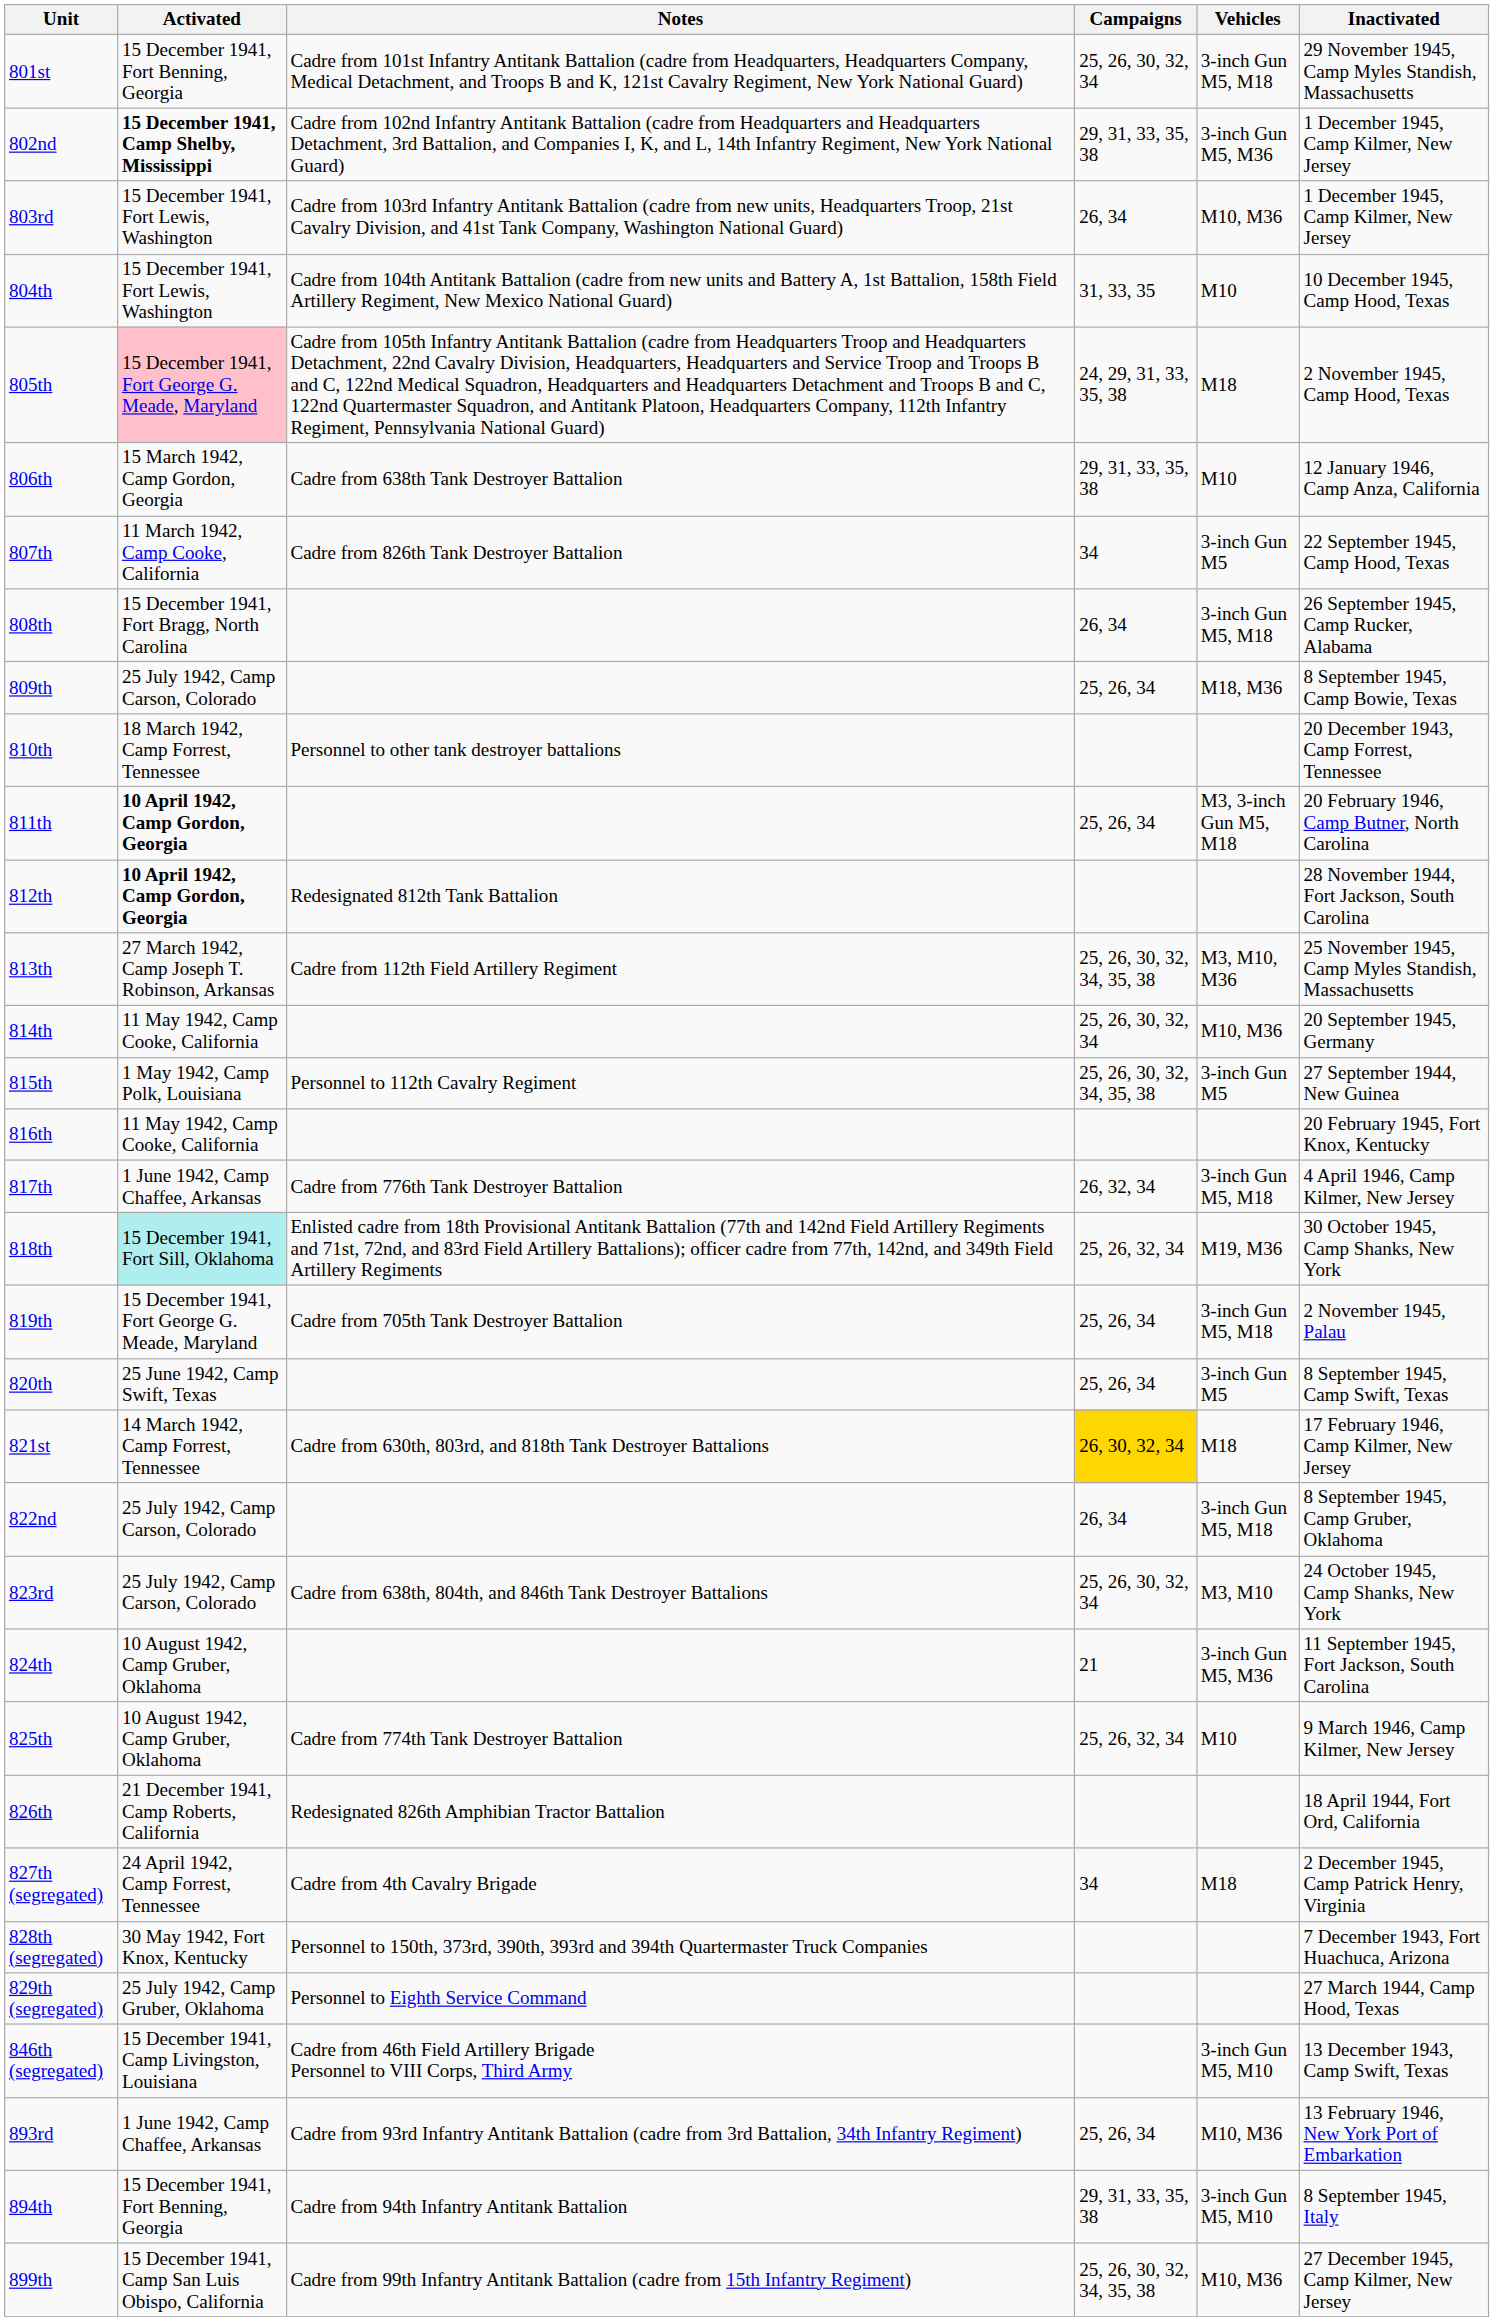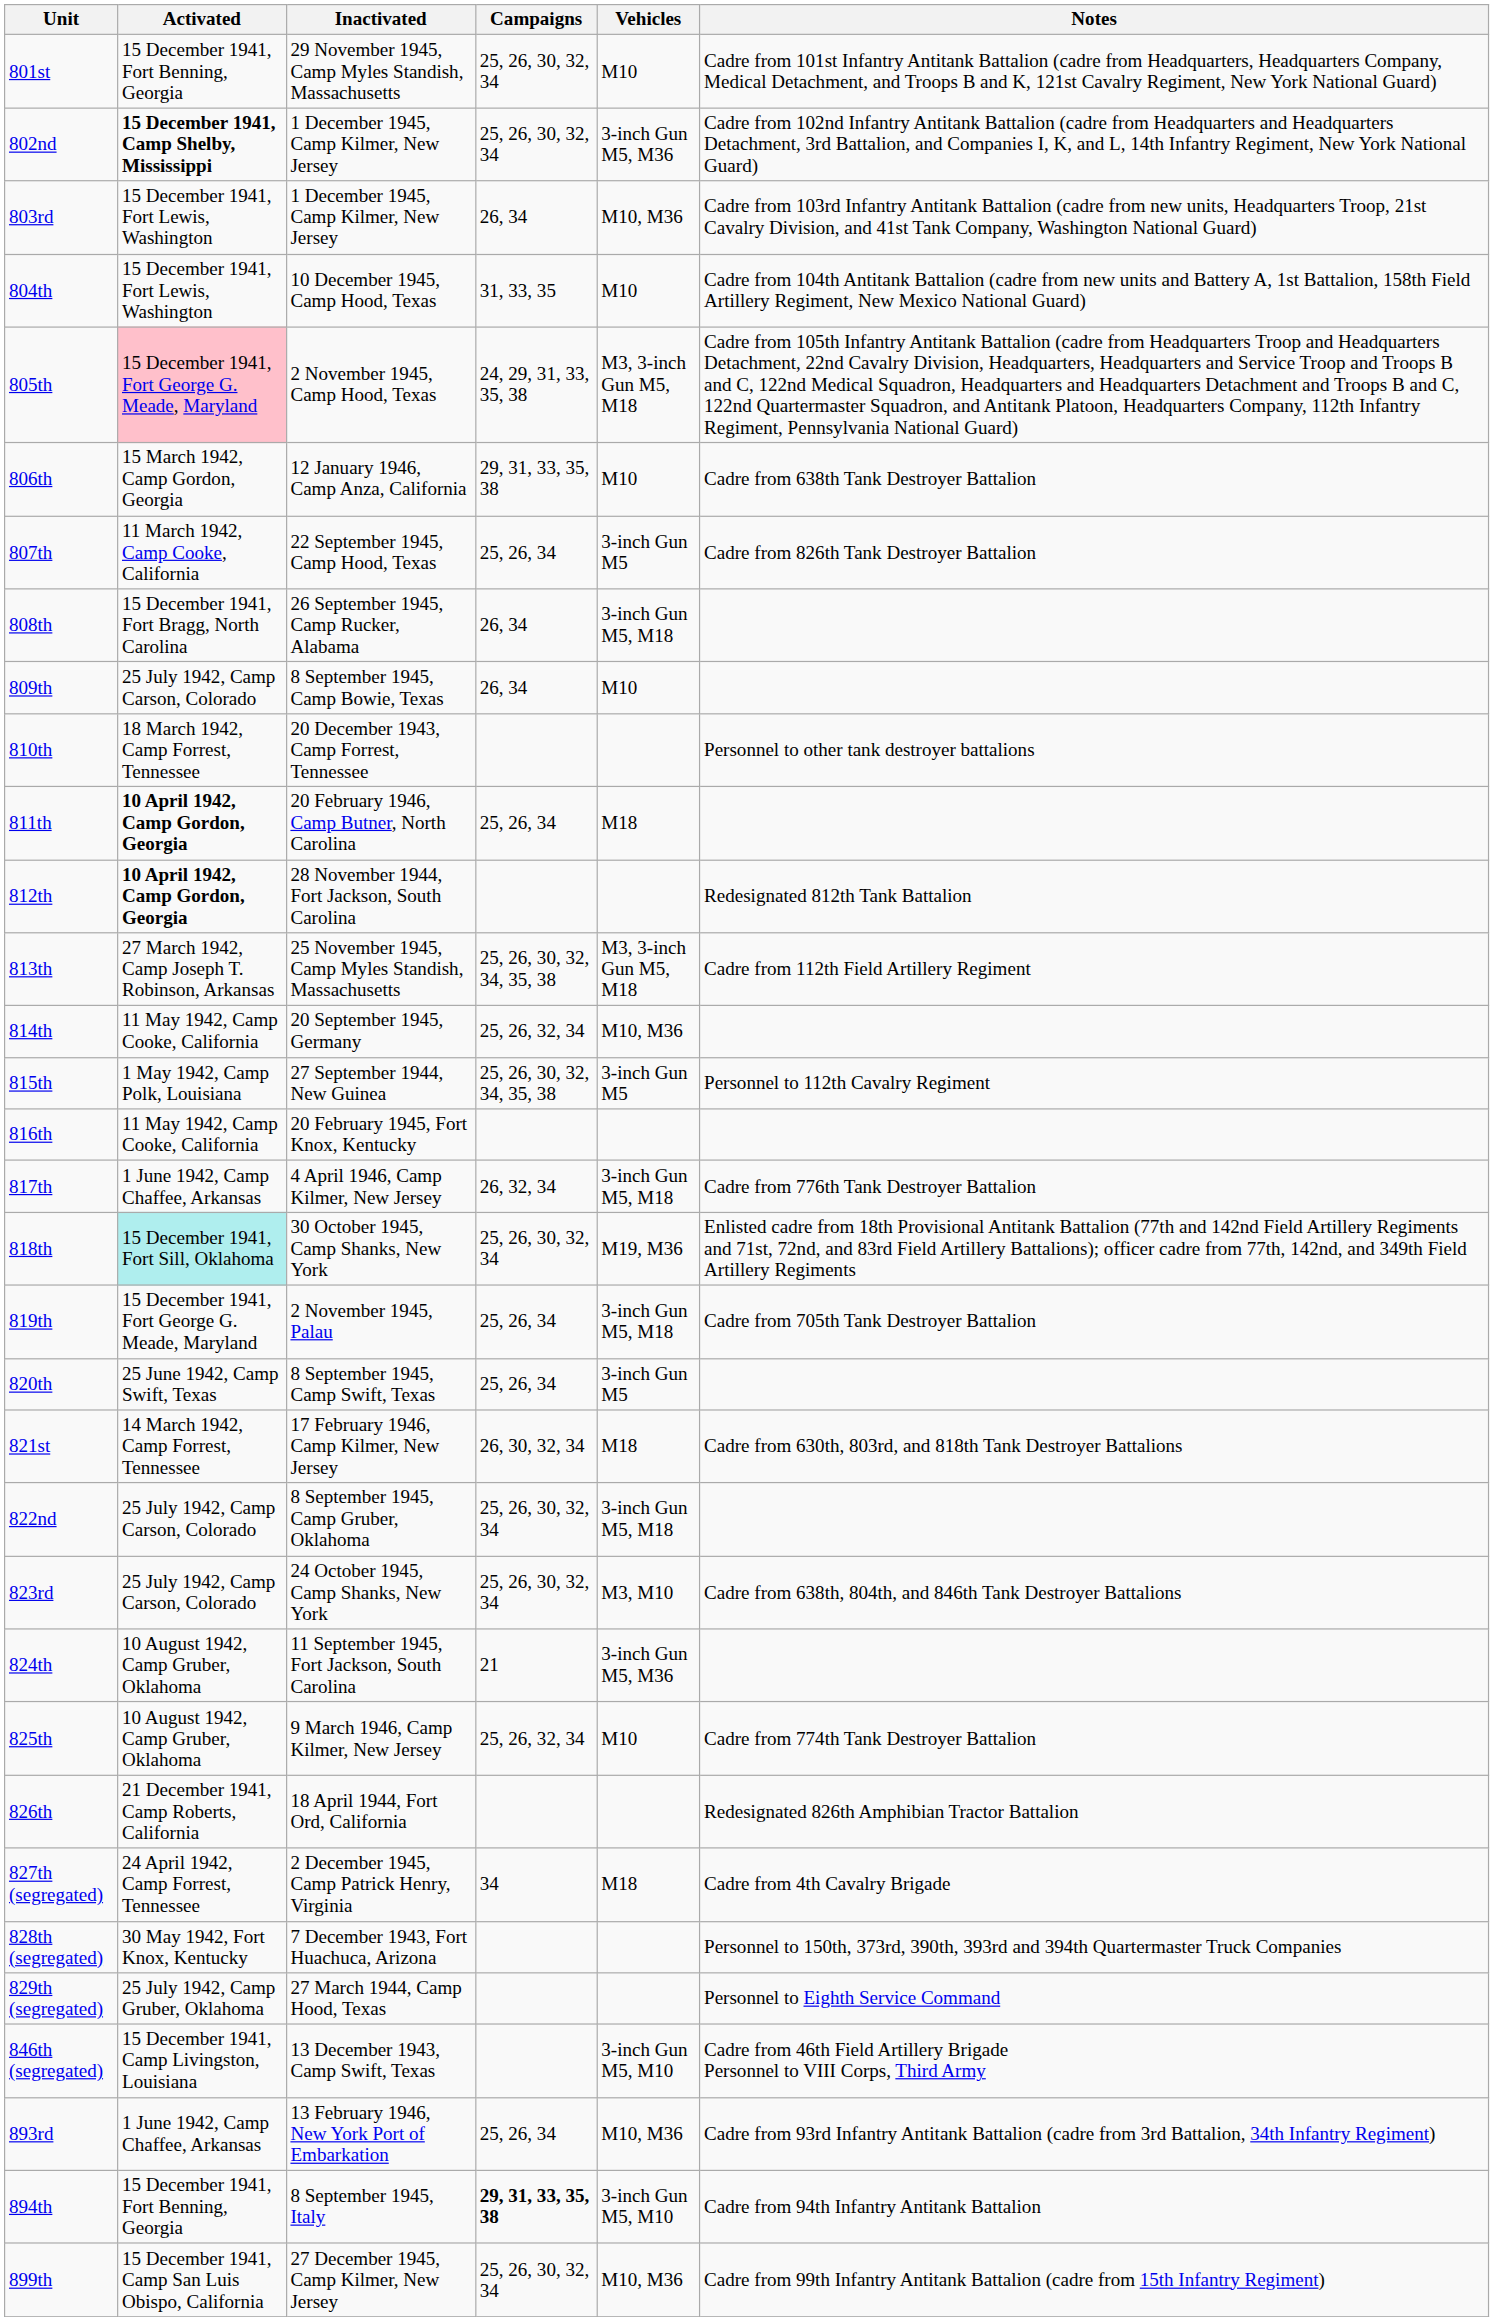columns swapped: Inactivated <-> Notes
801st | Vehicles: 3-inch Gun M5, M18 -> M10
802nd | Campaigns: 29, 31, 33, 35, 38 -> 25, 26, 30, 32, 34
805th | Vehicles: M18 -> M3, 3-inch Gun M5, M18
807th | Campaigns: 34 -> 25, 26, 34
809th | Campaigns: 25, 26, 34 -> 26, 34
809th | Vehicles: M18, M36 -> M10
811th | Vehicles: M3, 3-inch Gun M5, M18 -> M18
813th | Vehicles: M3, M10, M36 -> M3, 3-inch Gun M5, M18
814th | Campaigns: 25, 26, 30, 32, 34 -> 25, 26, 32, 34
818th | Campaigns: 25, 26, 32, 34 -> 25, 26, 30, 32, 34
821st | Campaigns: gold background -> no background
822nd | Campaigns: 26, 34 -> 25, 26, 30, 32, 34
894th | Campaigns: normal -> bold
899th | Campaigns: 25, 26, 30, 32, 34, 35, 38 -> 25, 26, 30, 32, 34
